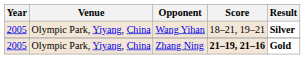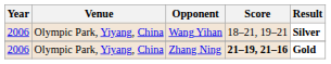Wang Yihan | Year: 2005 -> 2006
Zhang Ning | Year: 2005 -> 2006
